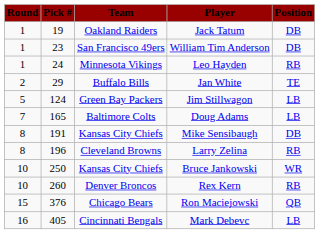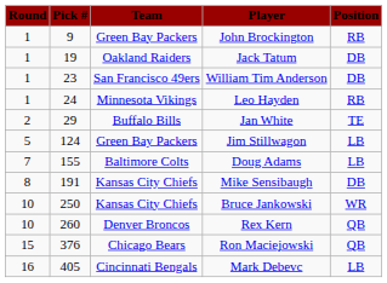+ row: 1 | 9 | Green Bay Packers | John Brockington | RB
Doug Adams | Pick #: 165 -> 155
- row: 8 | 196 | Cleveland Browns | Larry Zelina | RB
Rex Kern | Position: RB -> QB
